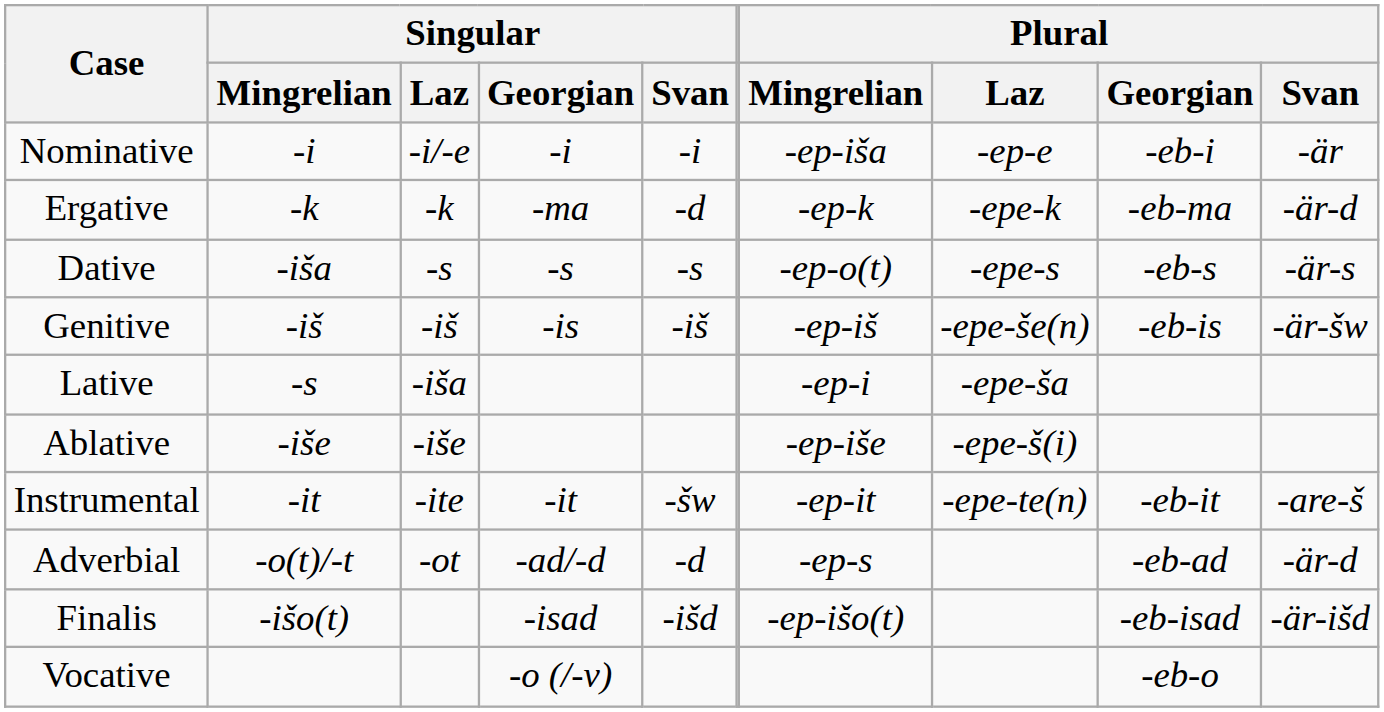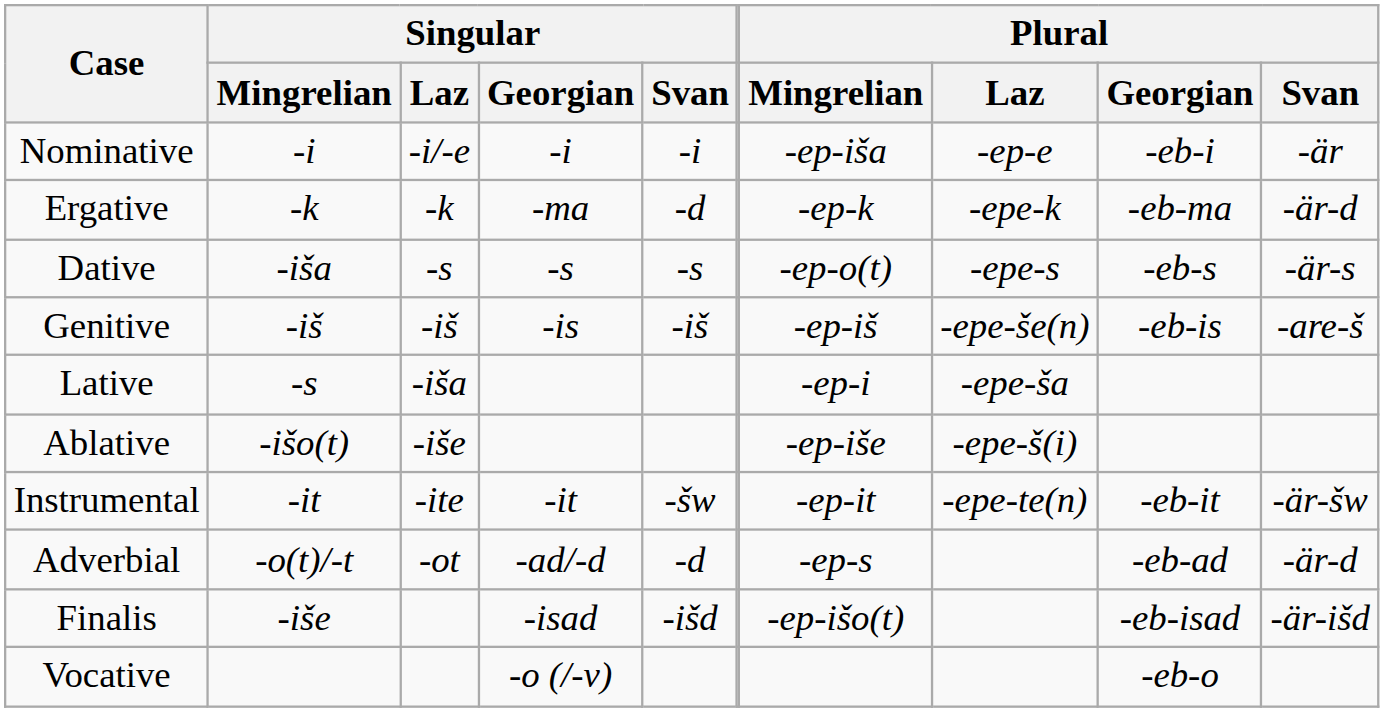Genitive | Plural / Svan: -är-šw -> -are-š
Ablative | Singular / Mingrelian: -iše -> -išo(t)
Instrumental | Plural / Svan: -are-š -> -är-šw
Finalis | Singular / Mingrelian: -išo(t) -> -iše
